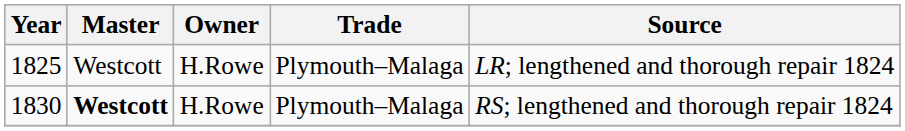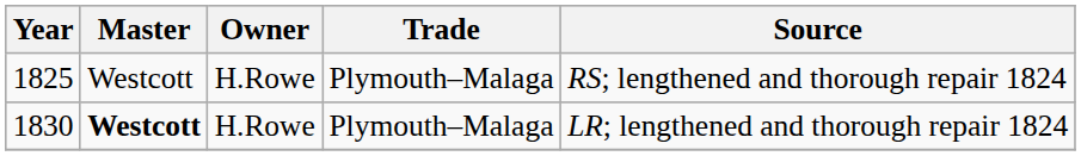1825 | Source: LR; lengthened and thorough repair 1824 -> RS; lengthened and thorough repair 1824
1830 | Source: RS; lengthened and thorough repair 1824 -> LR; lengthened and thorough repair 1824
